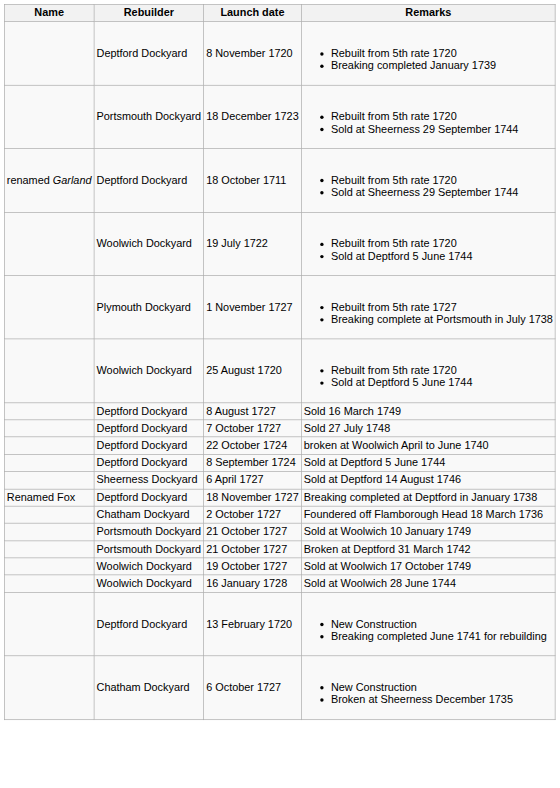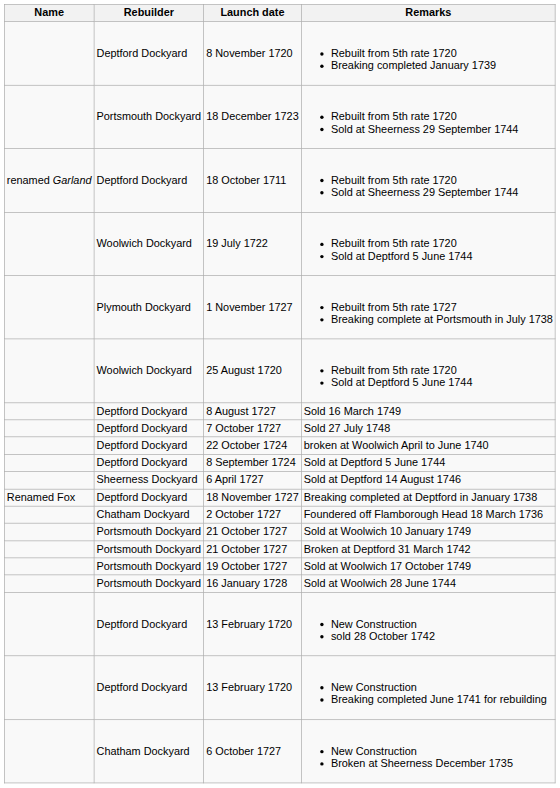19 October 1727 | Rebuilder: Woolwich Dockyard -> Portsmouth Dockyard
16 January 1728 | Rebuilder: Woolwich Dockyard -> Portsmouth Dockyard
+ row: Deptford Dockyard | 13 February 1720 | New Construction sold 28 October 1742
